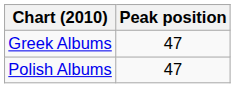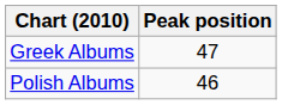Polish Albums | Peak position: 47 -> 46
